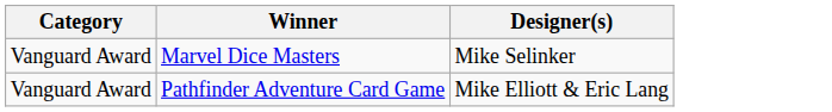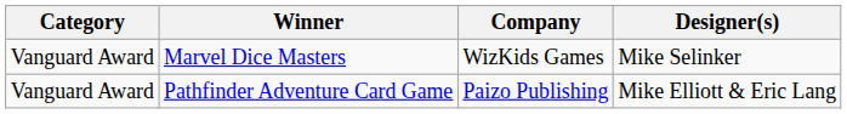+ column: Company | WizKids Games | Paizo Publishing
